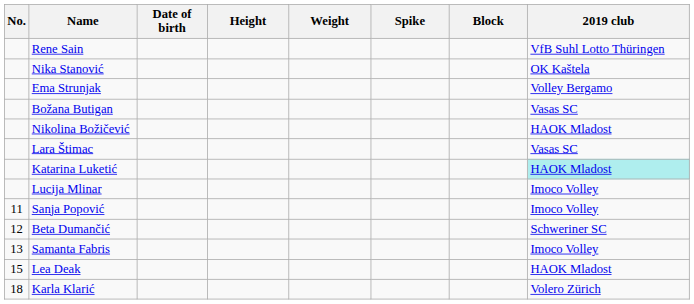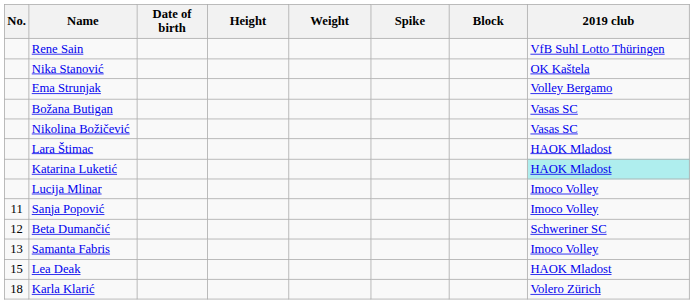Nikolina Božičević | 2019 club: HAOK Mladost -> Vasas SC
Lara Štimac | 2019 club: Vasas SC -> HAOK Mladost
